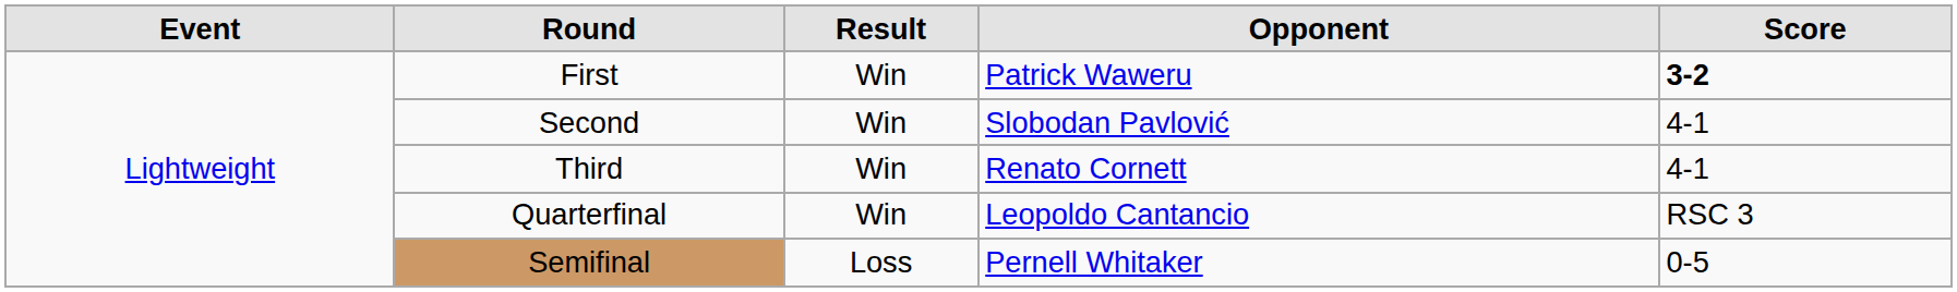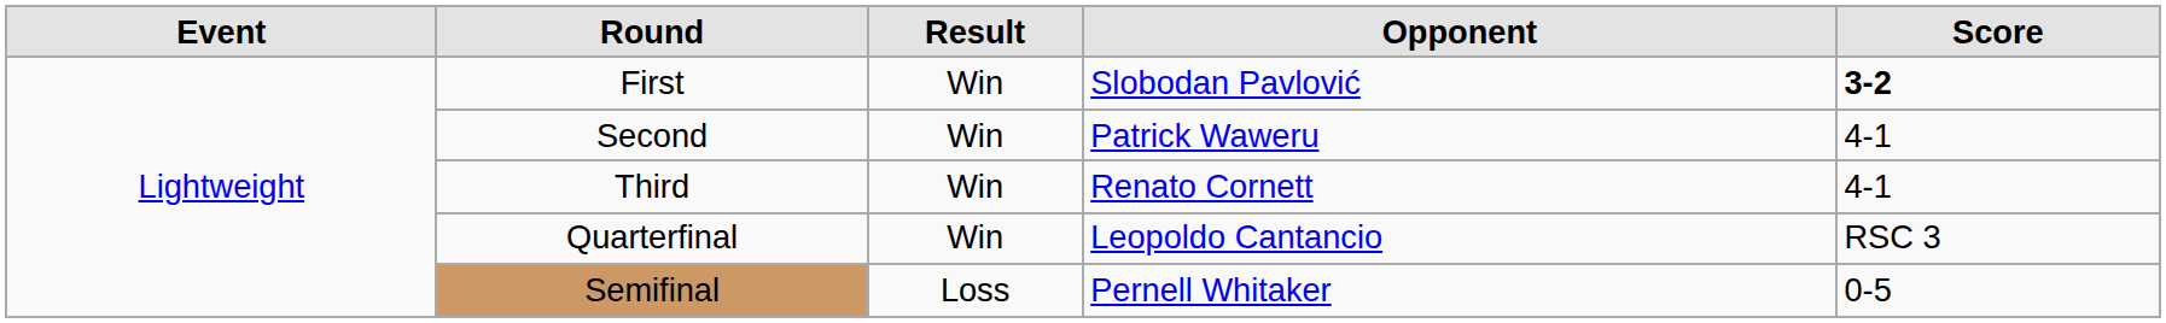First | Opponent: Patrick Waweru -> Slobodan Pavlović
Second | Opponent: Slobodan Pavlović -> Patrick Waweru
